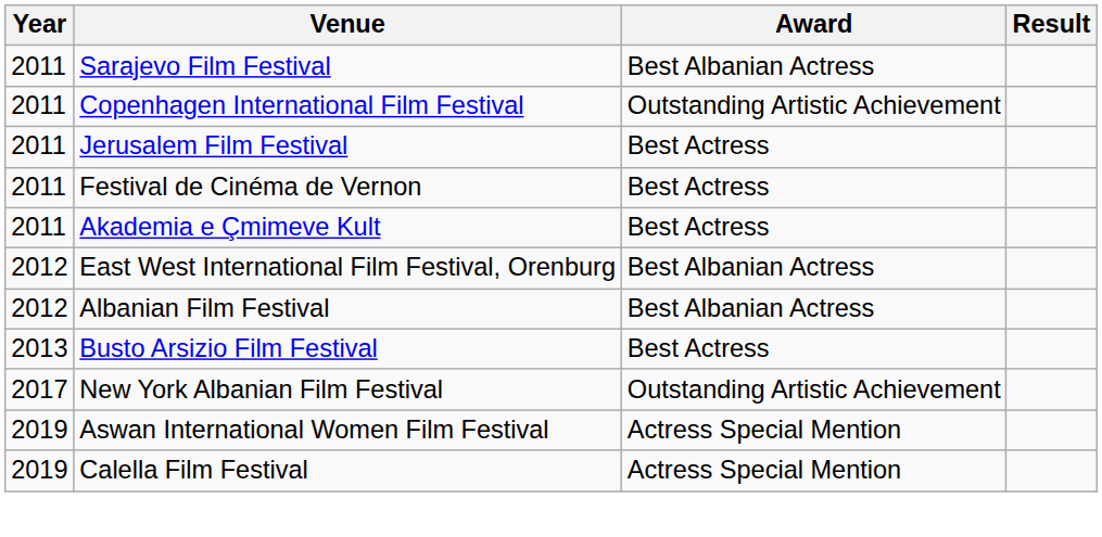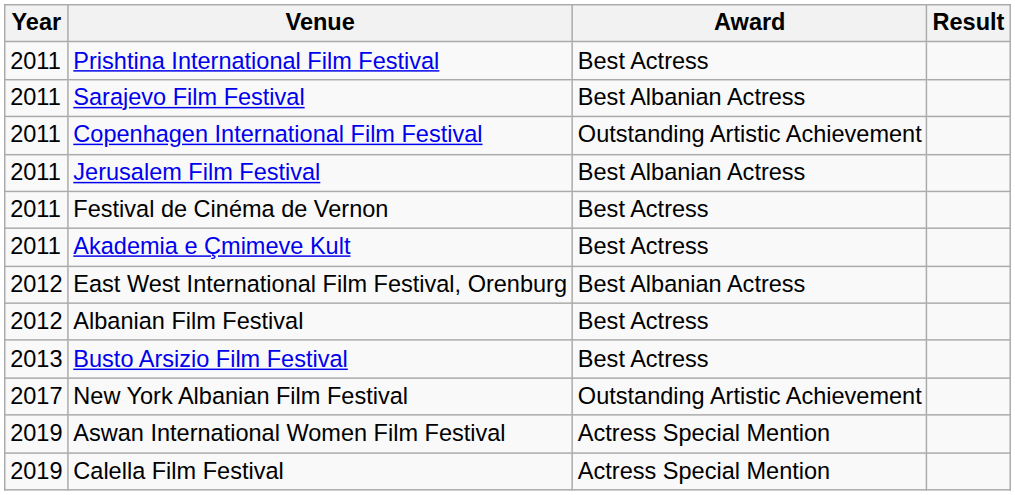+ row: 2011 | Prishtina International Film Festival | Best Actress
Jerusalem Film Festival | Award: Best Actress -> Best Albanian Actress
Albanian Film Festival | Award: Best Albanian Actress -> Best Actress
